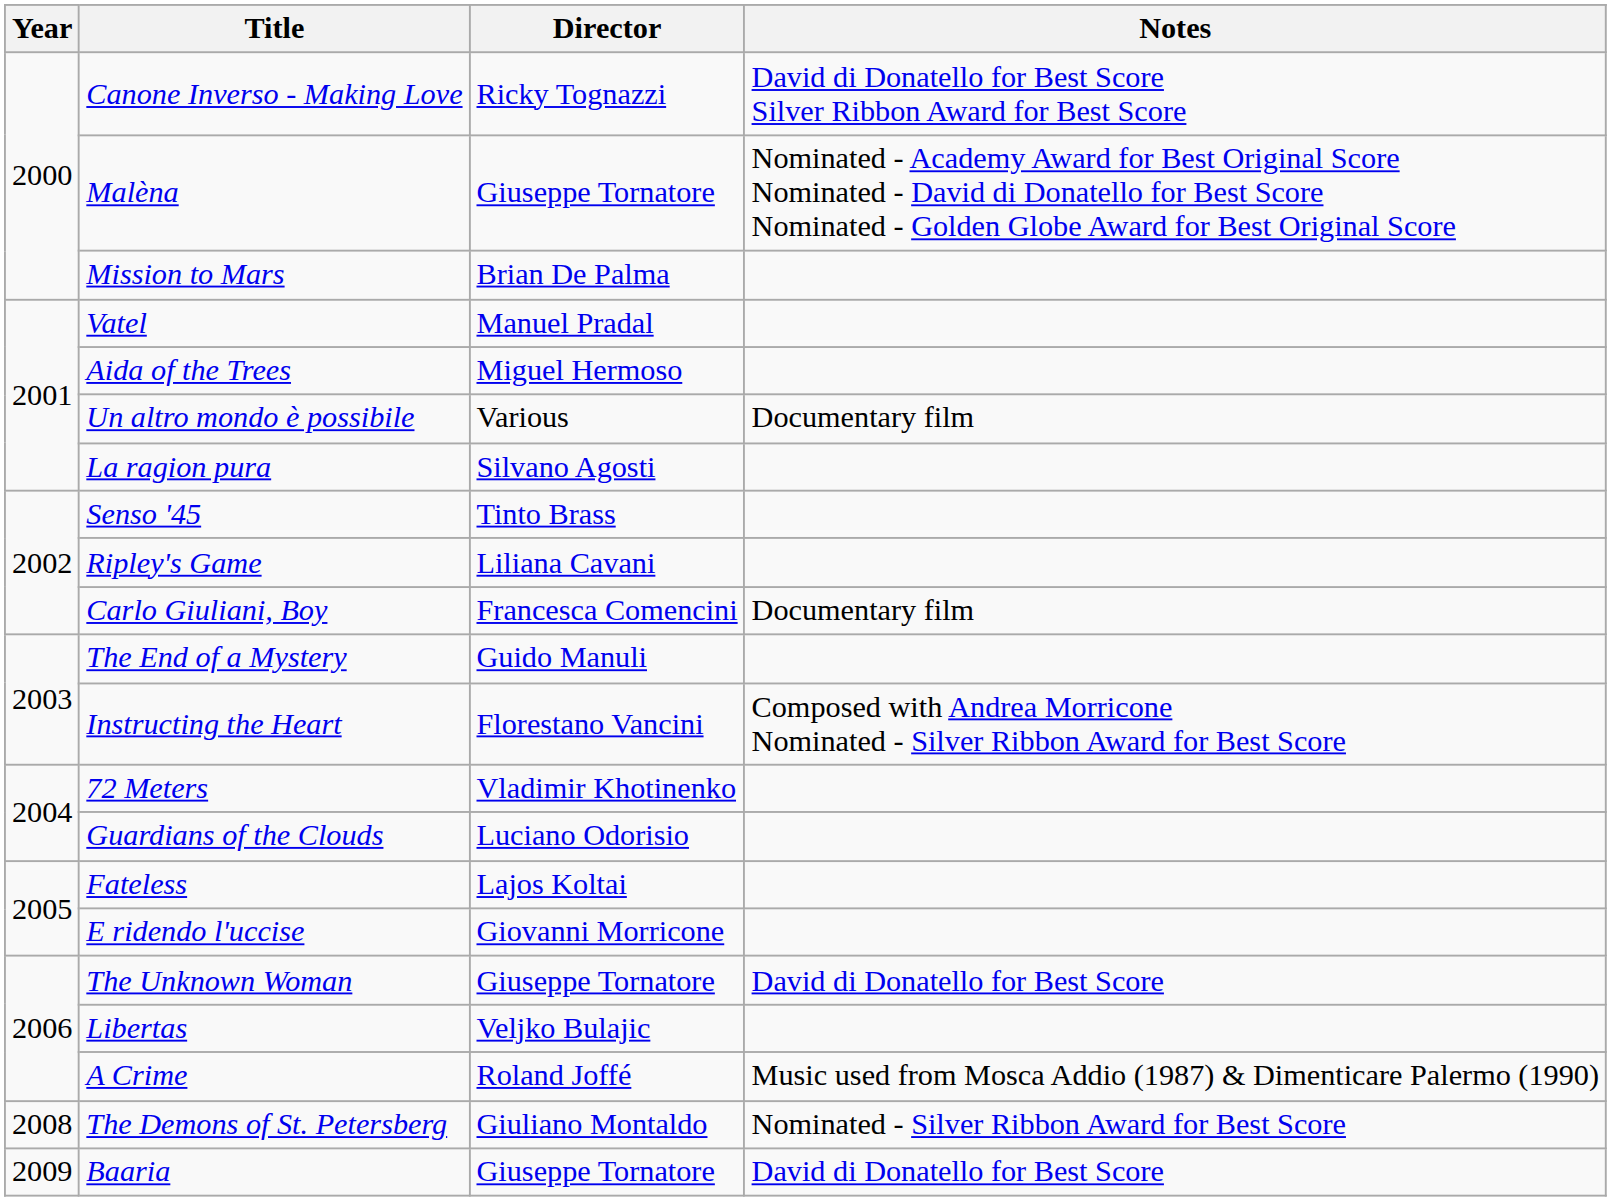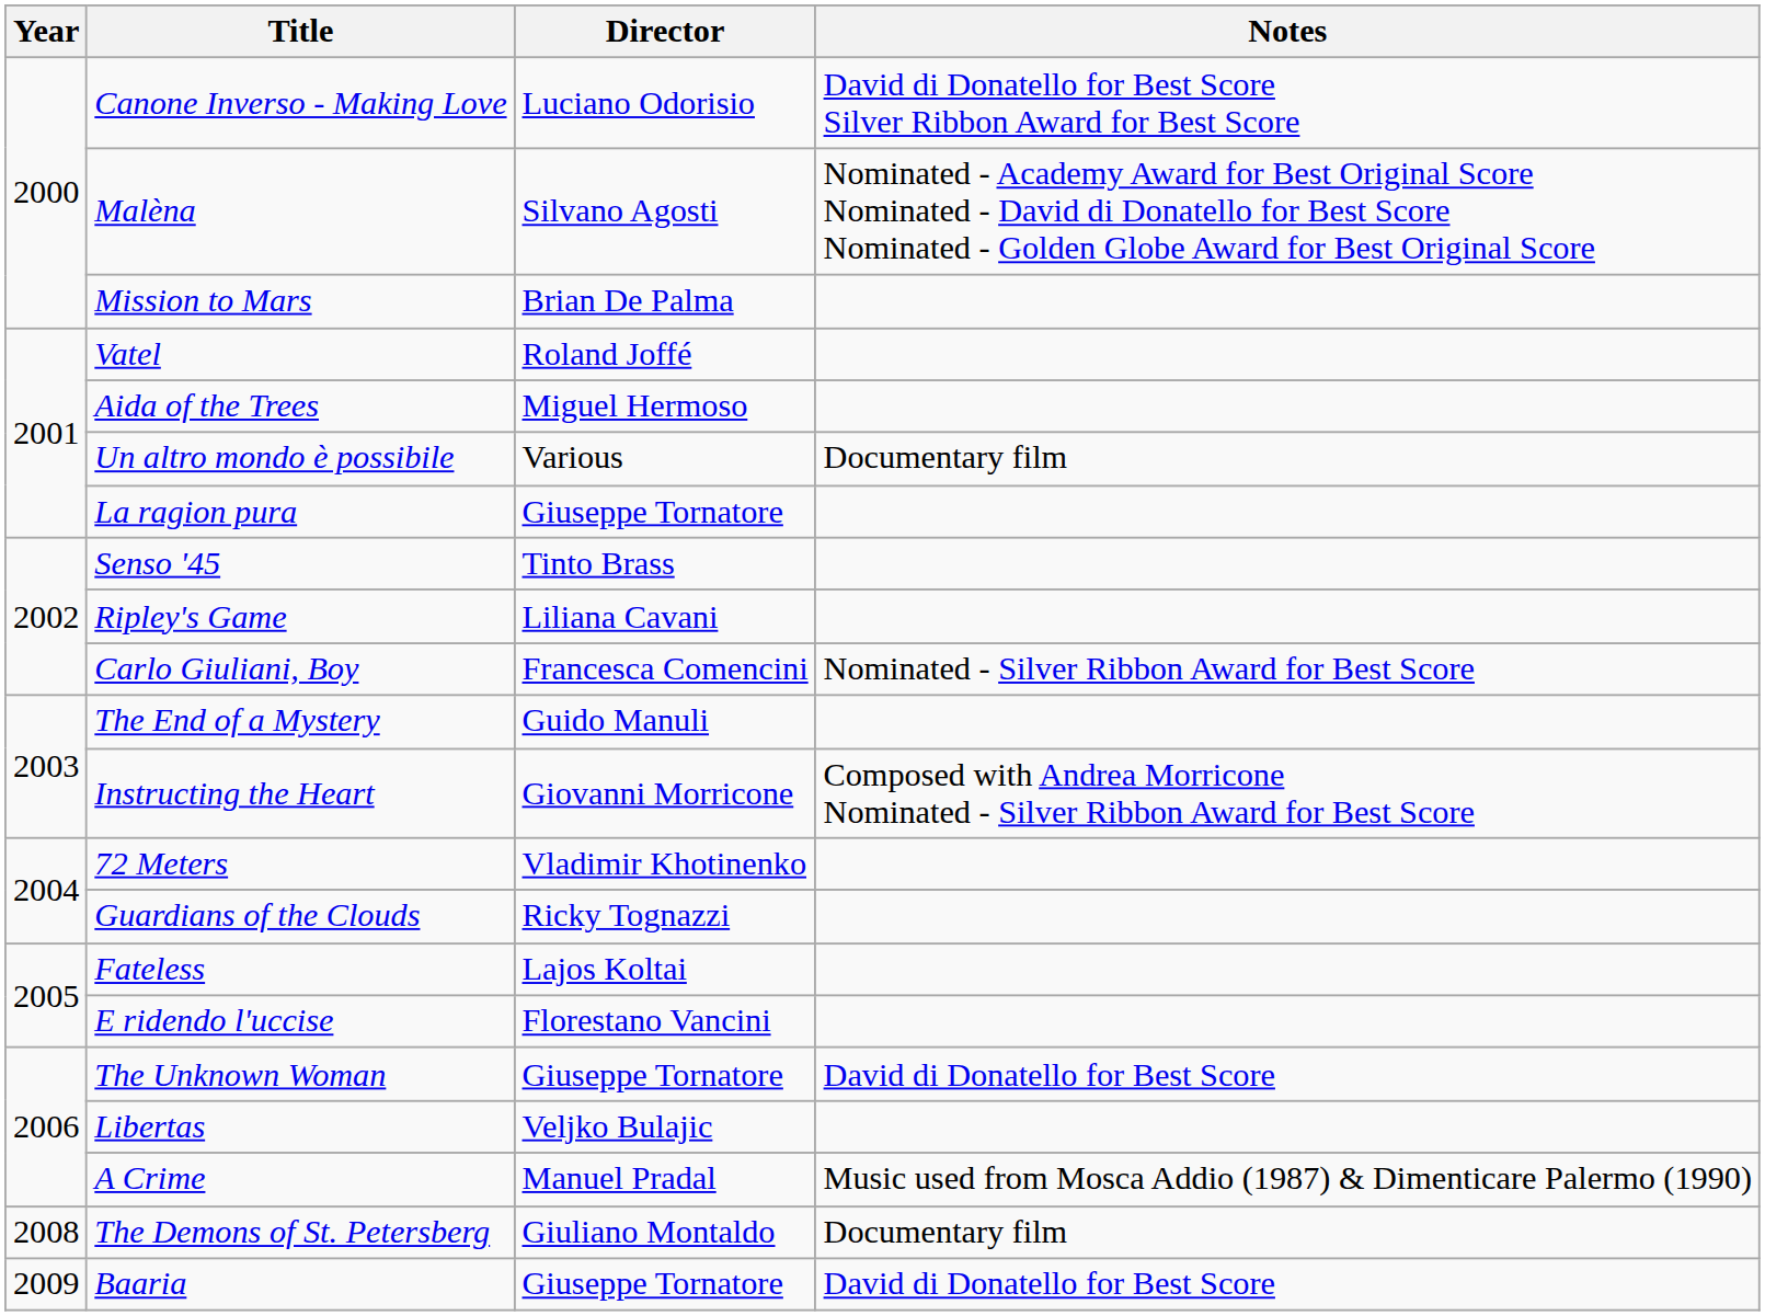Canone Inverso - Making Love | Director: Ricky Tognazzi -> Luciano Odorisio
Malèna | Director: Giuseppe Tornatore -> Silvano Agosti
Vatel | Director: Manuel Pradal -> Roland Joffé
La ragion pura | Director: Silvano Agosti -> Giuseppe Tornatore
Carlo Giuliani, Boy | Notes: Documentary film -> Nominated - Silver Ribbon Award for Best Score
Instructing the Heart | Director: Florestano Vancini -> Giovanni Morricone
Guardians of the Clouds | Director: Luciano Odorisio -> Ricky Tognazzi
E ridendo l'uccise | Director: Giovanni Morricone -> Florestano Vancini
A Crime | Director: Roland Joffé -> Manuel Pradal
The Demons of St. Petersberg | Notes: Nominated - Silver Ribbon Award for Best Score -> Documentary film
